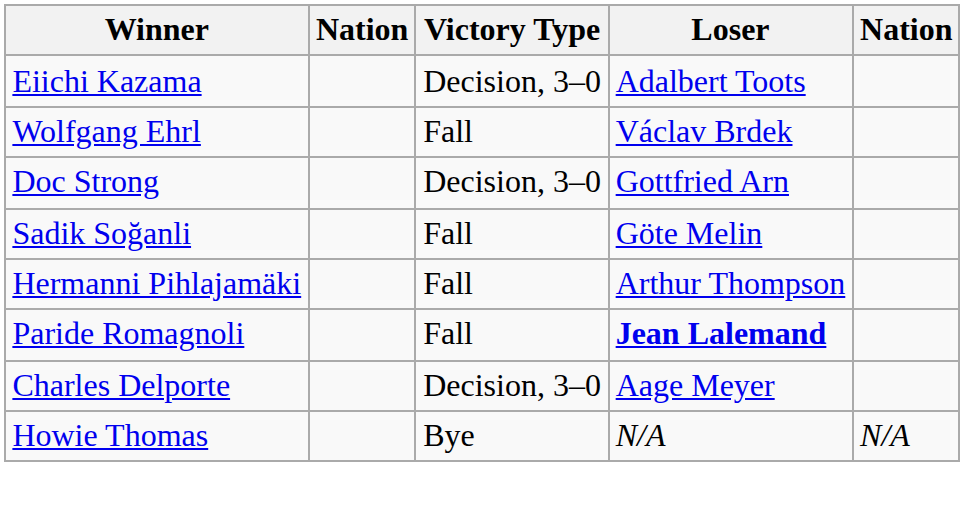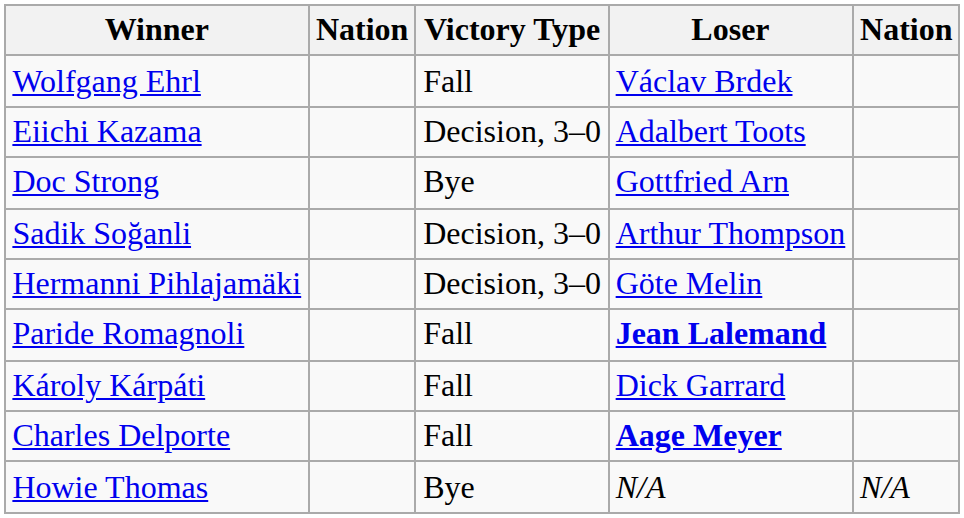rows swapped: Eiichi Kazama <-> Wolfgang Ehrl
Doc Strong | Victory Type: Decision, 3–0 -> Bye
Sadik Soğanli | Victory Type: Fall -> Decision, 3–0
Sadik Soğanli | Loser: Göte Melin -> Arthur Thompson
Hermanni Pihlajamäki | Victory Type: Fall -> Decision, 3–0
Hermanni Pihlajamäki | Loser: Arthur Thompson -> Göte Melin
+ row: Károly Kárpáti | Fall | Dick Garrard
Charles Delporte | Victory Type: Decision, 3–0 -> Fall
Charles Delporte | Loser: normal -> bold
